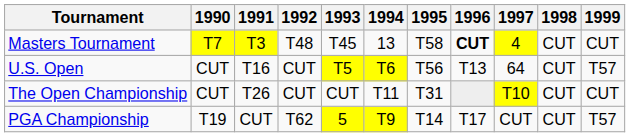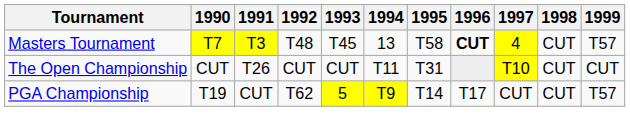Masters Tournament | 1999: CUT -> T57
- row: U.S. Open | CUT | T16 | CUT | T5 | T6 | T56 | T13 | 64 | CUT | T57
